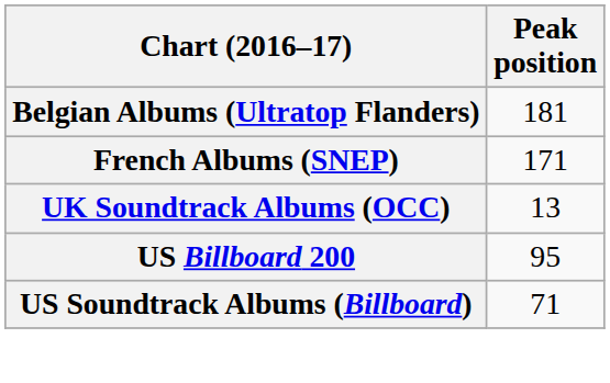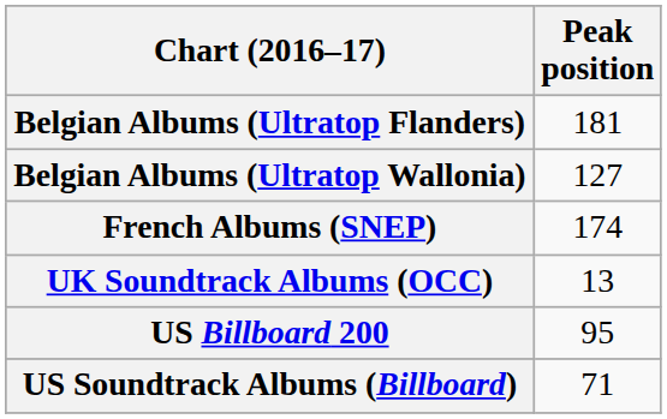+ row: Belgian Albums (Ultratop Wallonia) | 127
French Albums (SNEP) | Peak position: 171 -> 174
